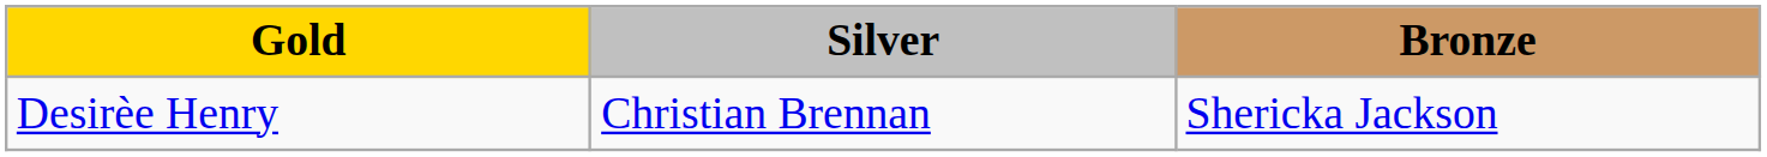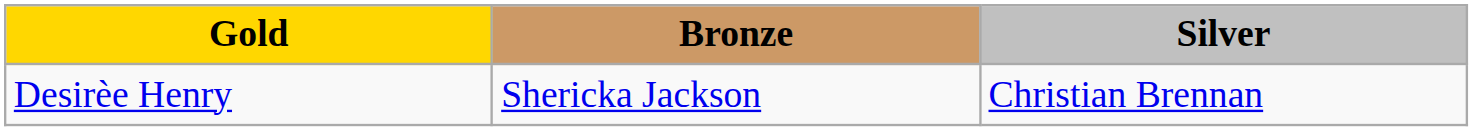columns swapped: Silver <-> Bronze
